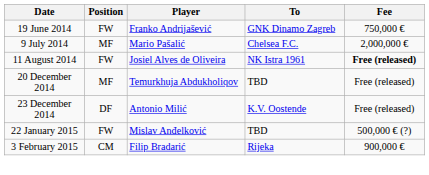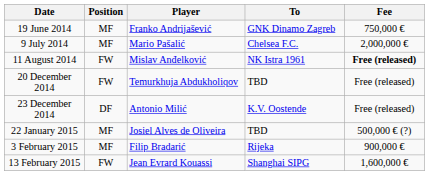19 June 2014 | Position: FW -> MF
11 August 2014 | Player: Josiel Alves de Oliveira -> Mislav Anđelković
20 December 2014 | Position: MF -> FW
22 January 2015 | Position: FW -> MF
22 January 2015 | Player: Mislav Anđelković -> Josiel Alves de Oliveira
3 February 2015 | Position: CM -> MF
+ row: 13 February 2015 | FW | Jean Evrard Kouassi | Shanghai SIPG | 1,600,000 €
